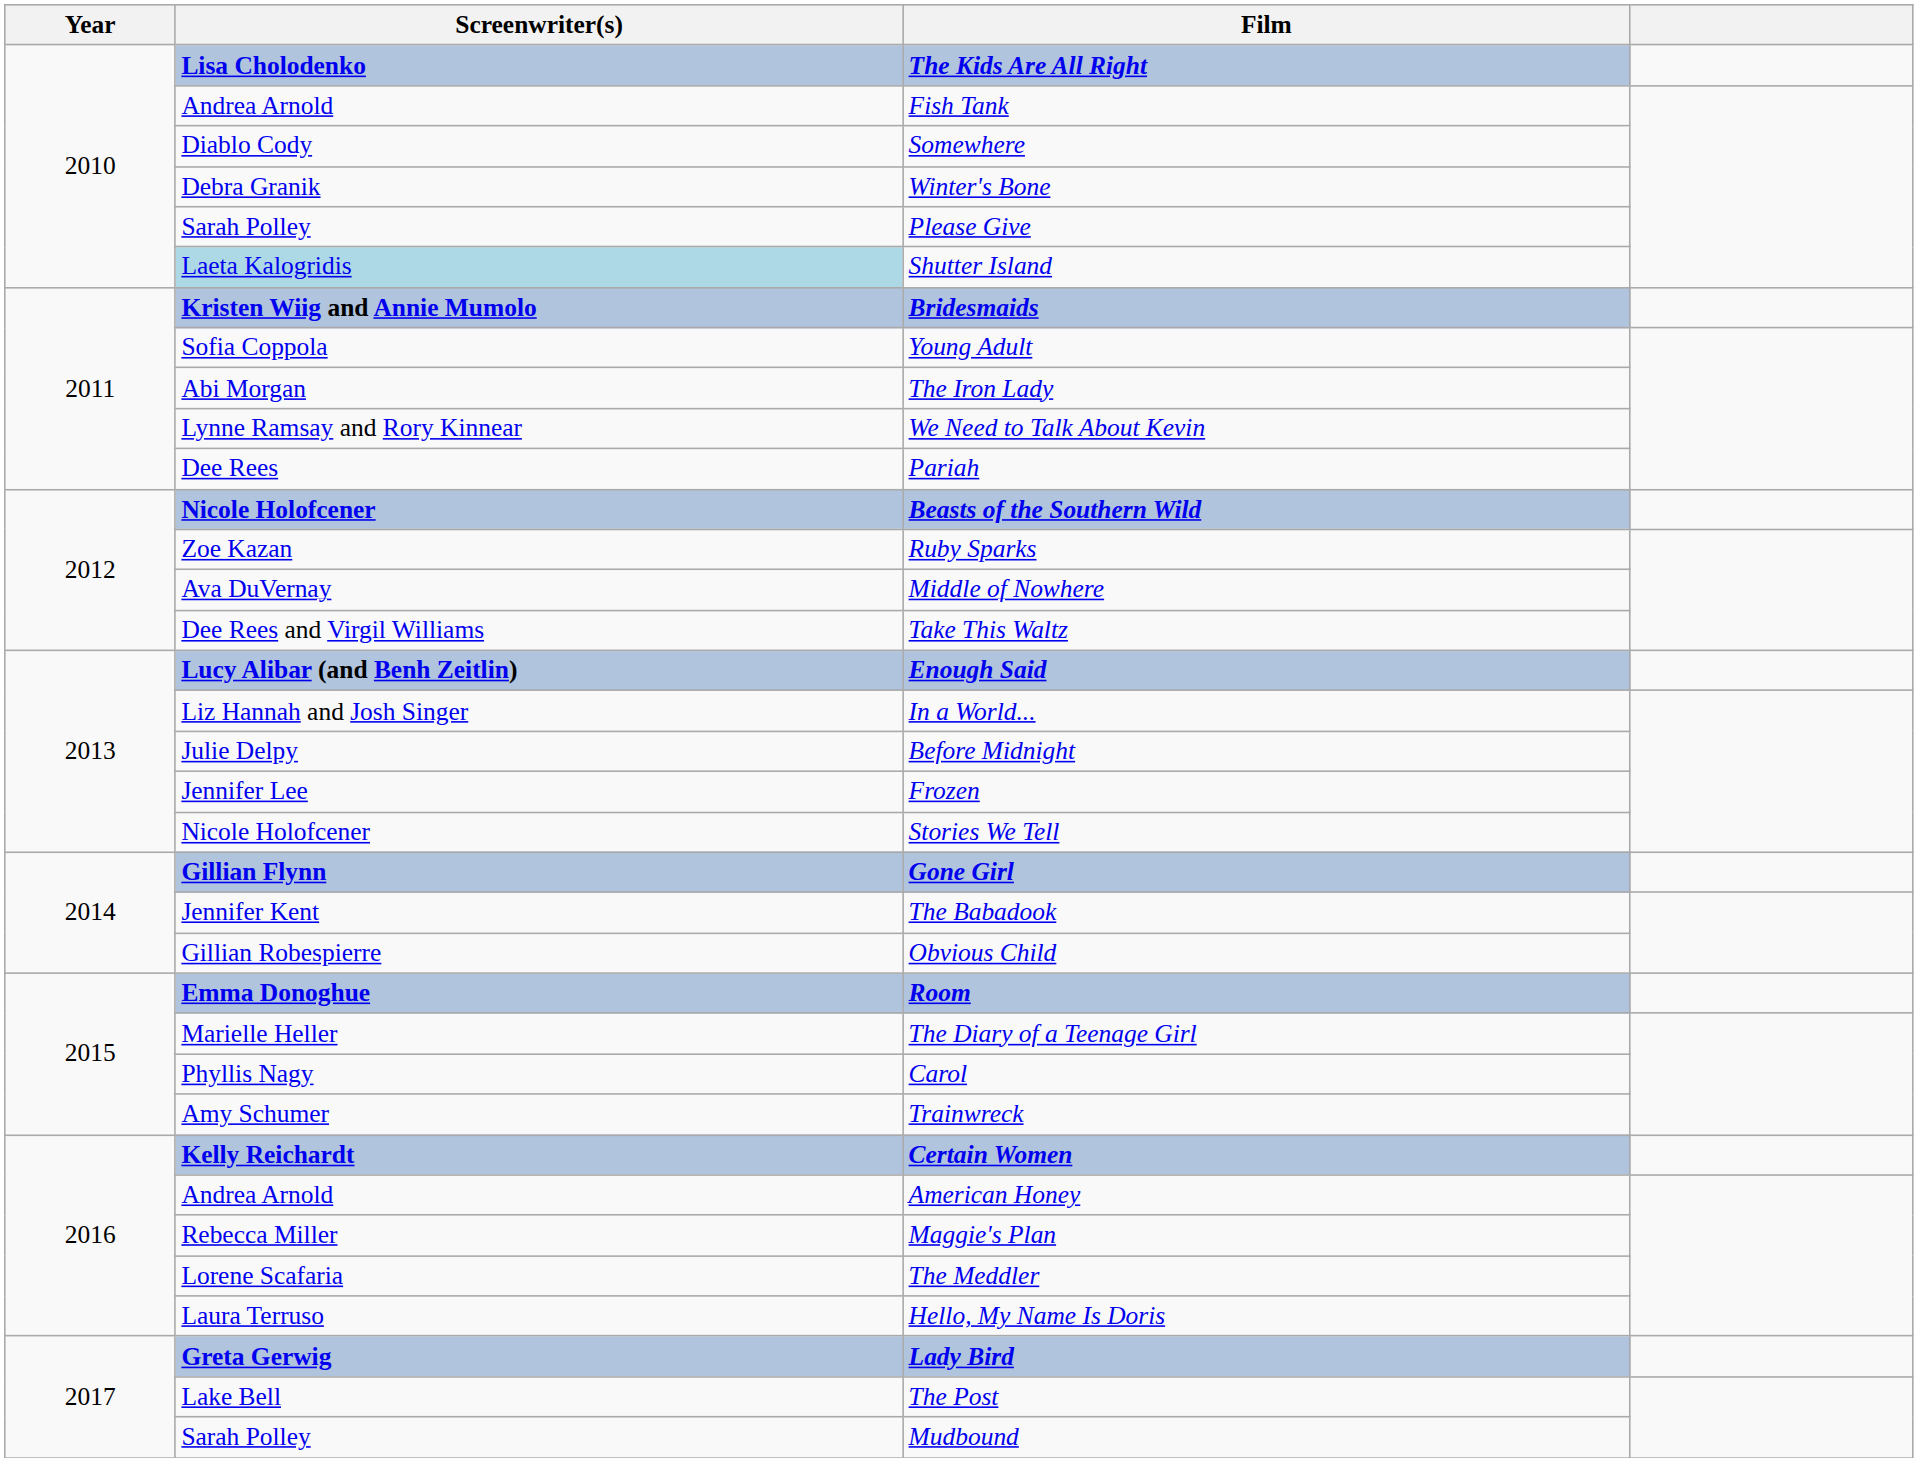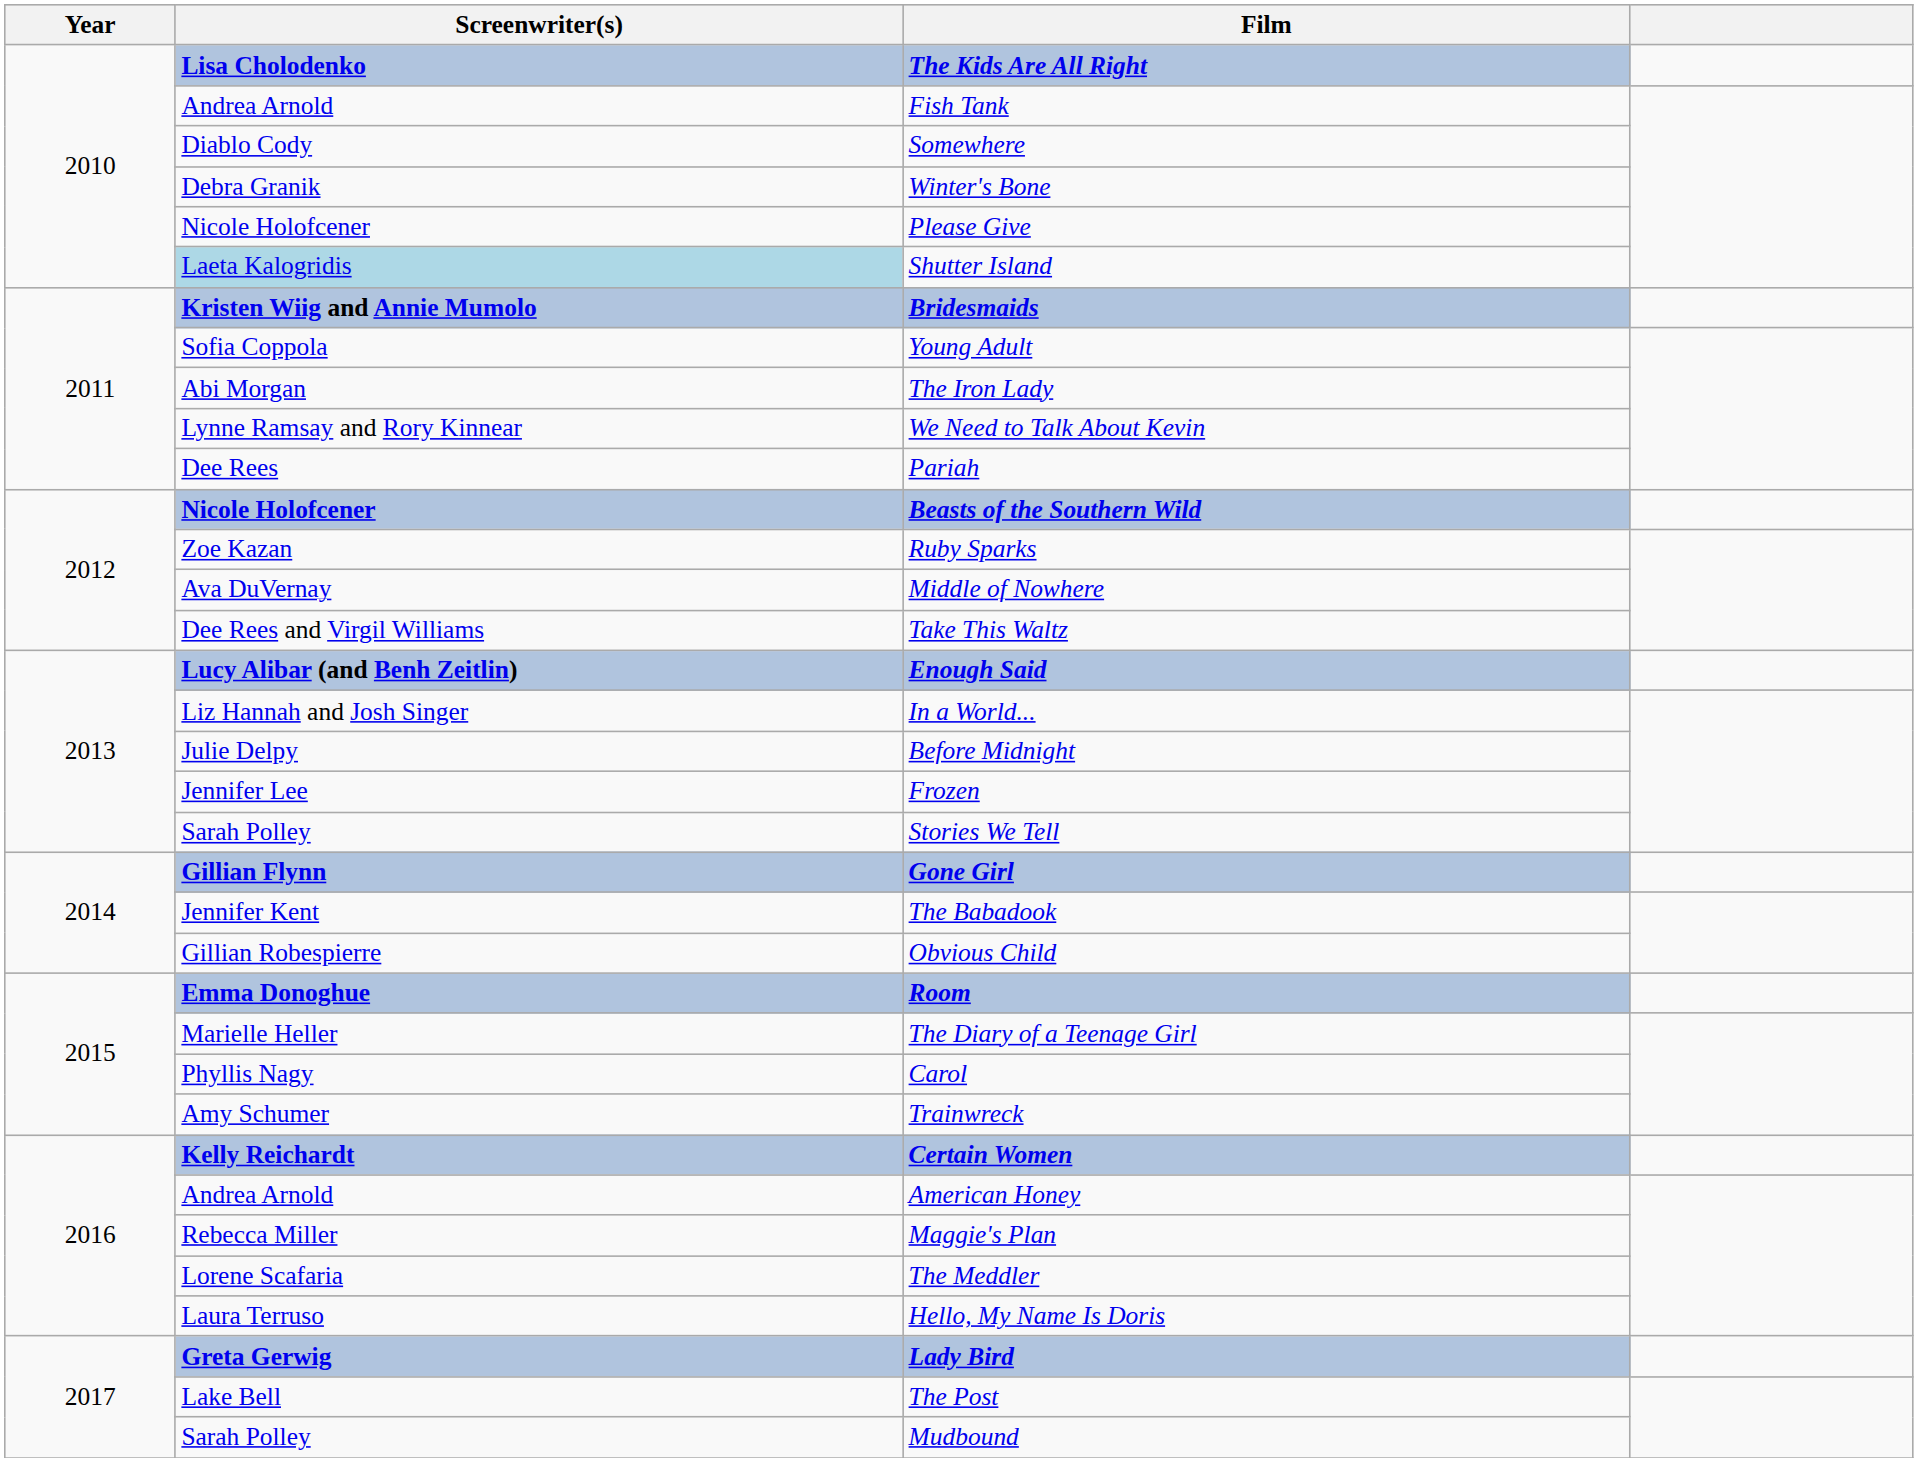Please Give | Screenwriter(s): Sarah Polley -> Nicole Holofcener
Stories We Tell | Screenwriter(s): Nicole Holofcener -> Sarah Polley
